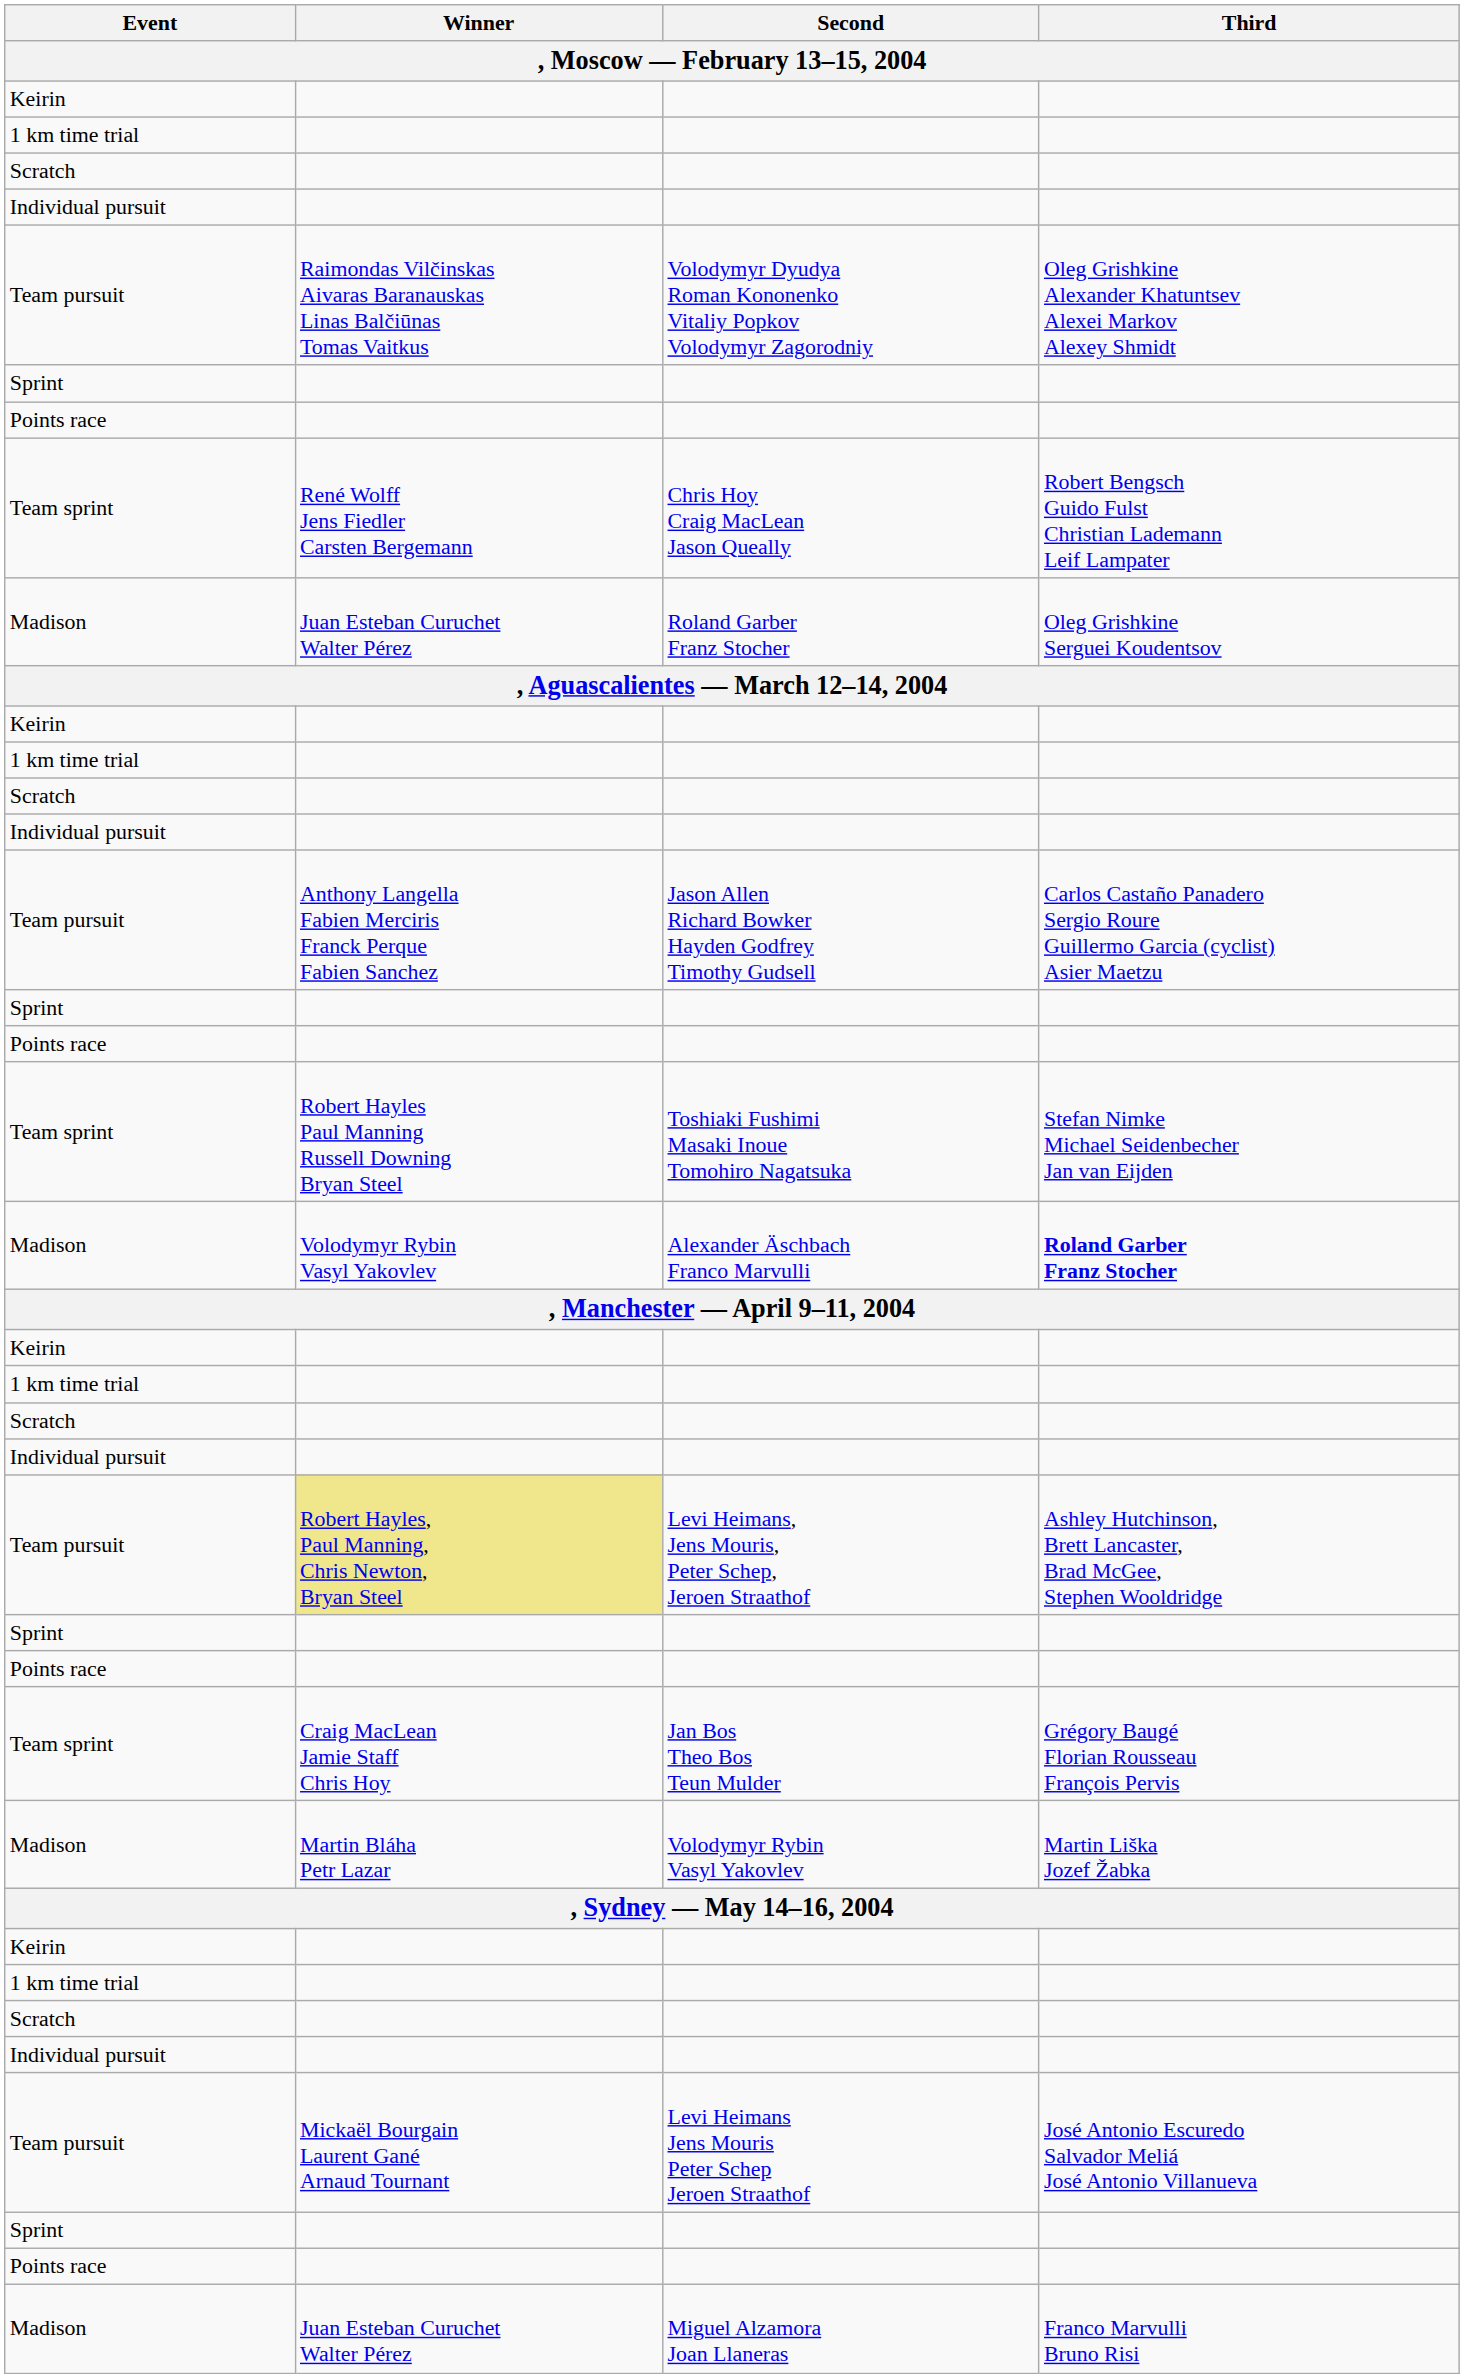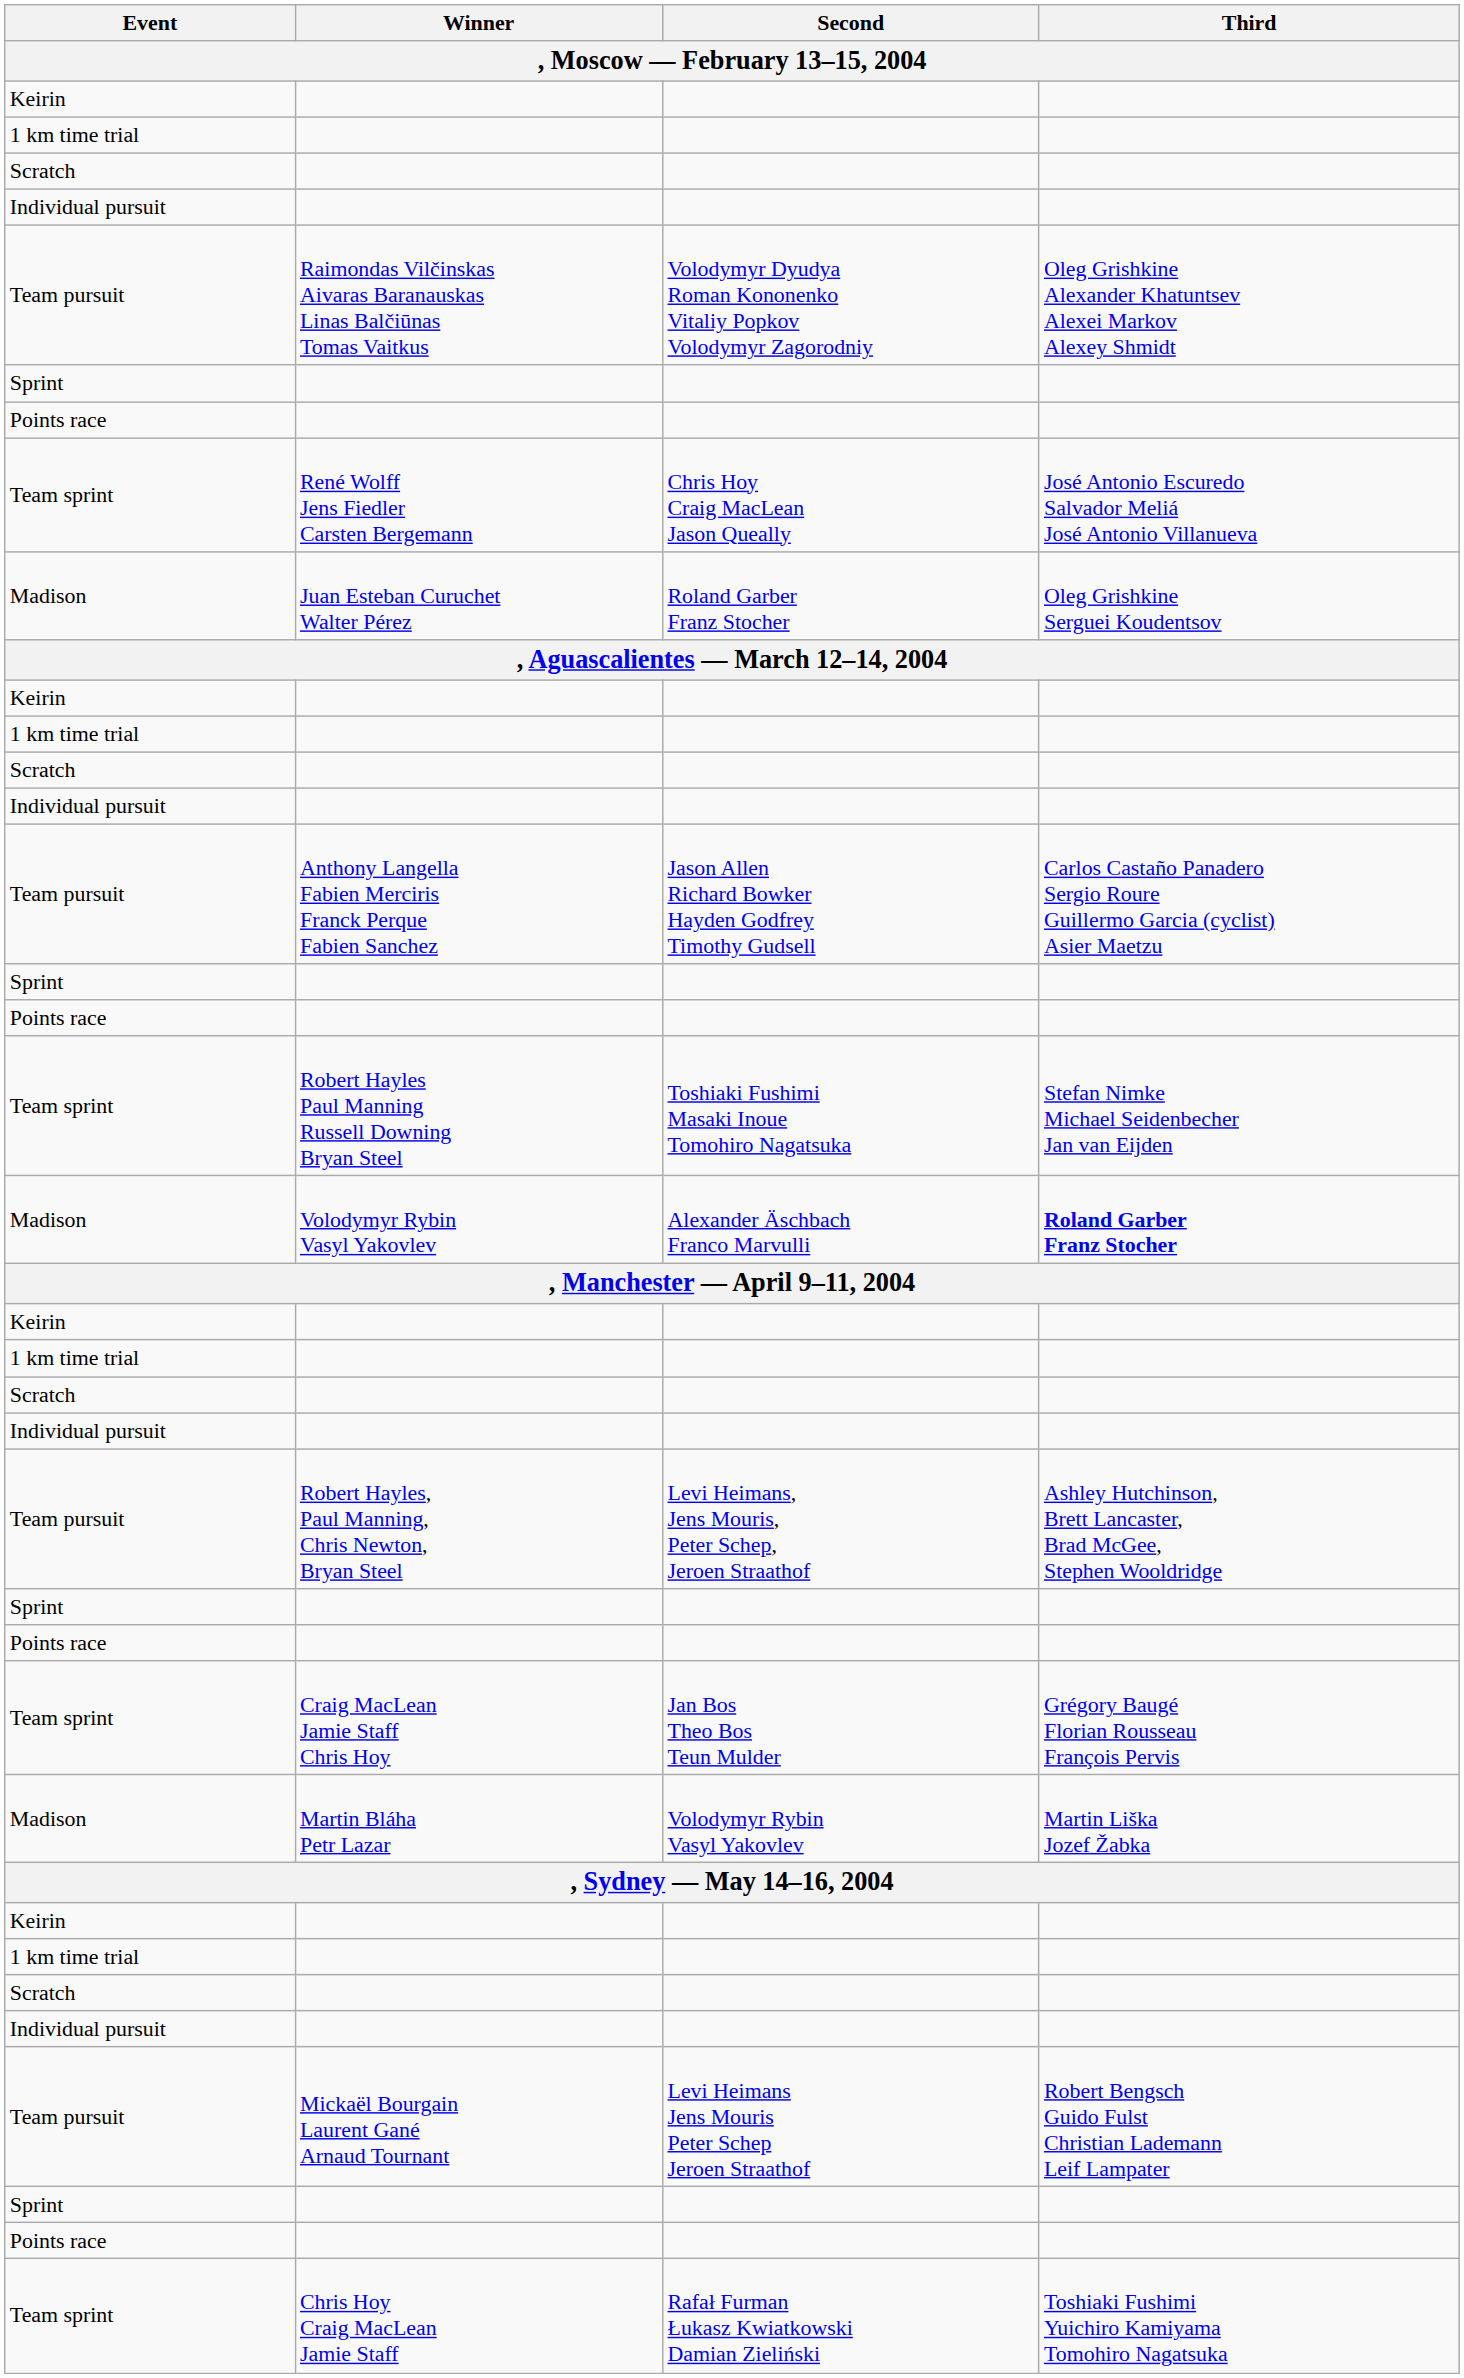Chris Hoy Craig MacLean Jason Queally | Third: Robert Bengsch Guido Fulst Christian Lademann Leif Lampater -> José Antonio Escuredo Salvador Meliá José Antonio Villanueva
Levi Heimans, Jens Mouris, Peter Schep, Jeroen Straathof | Winner: khaki background -> no background
Levi Heimans Jens Mouris Peter Schep Jeroen Straathof | Third: José Antonio Escuredo Salvador Meliá José Antonio Villanueva -> Robert Bengsch Guido Fulst Christian Lademann Leif Lampater
+ row: Team sprint | Chris Hoy Craig MacLean Jamie Staff | Rafał Furman Łukasz Kwiatkowski Damian Zieliński | Toshiaki Fushimi Yuichiro Kamiyama Tomohiro Nagatsuka
- row: Madison | Juan Esteban Curuchet Walter Pérez | Miguel Alzamora Joan Llaneras | Franco Marvulli Bruno Risi
